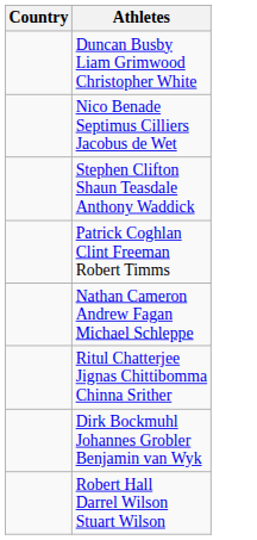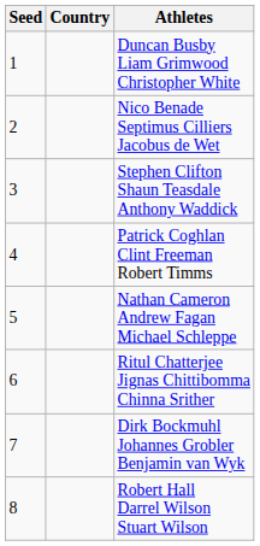+ column: Seed | 1 | 2 | 3 | 4 | 5 | 6 | 7 | 8
